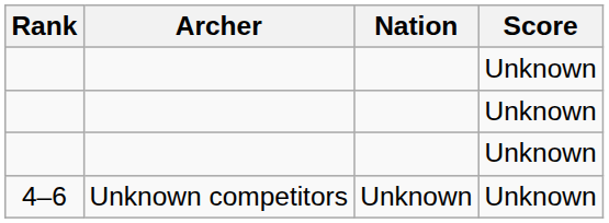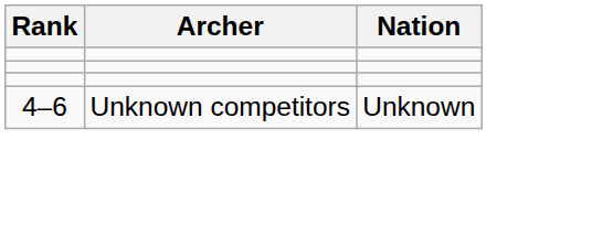- column: Score | Unknown | Unknown | Unknown | Unknown
